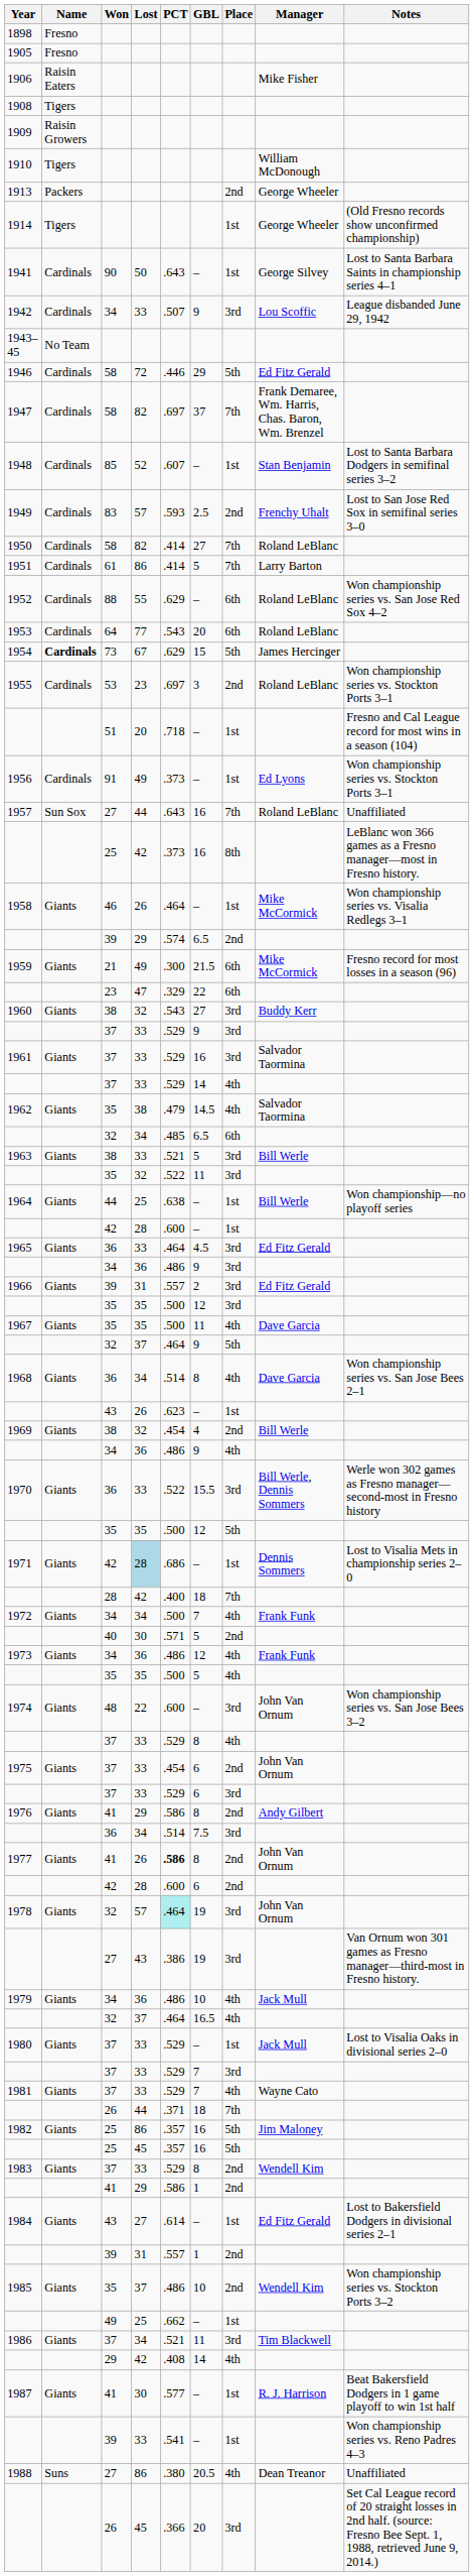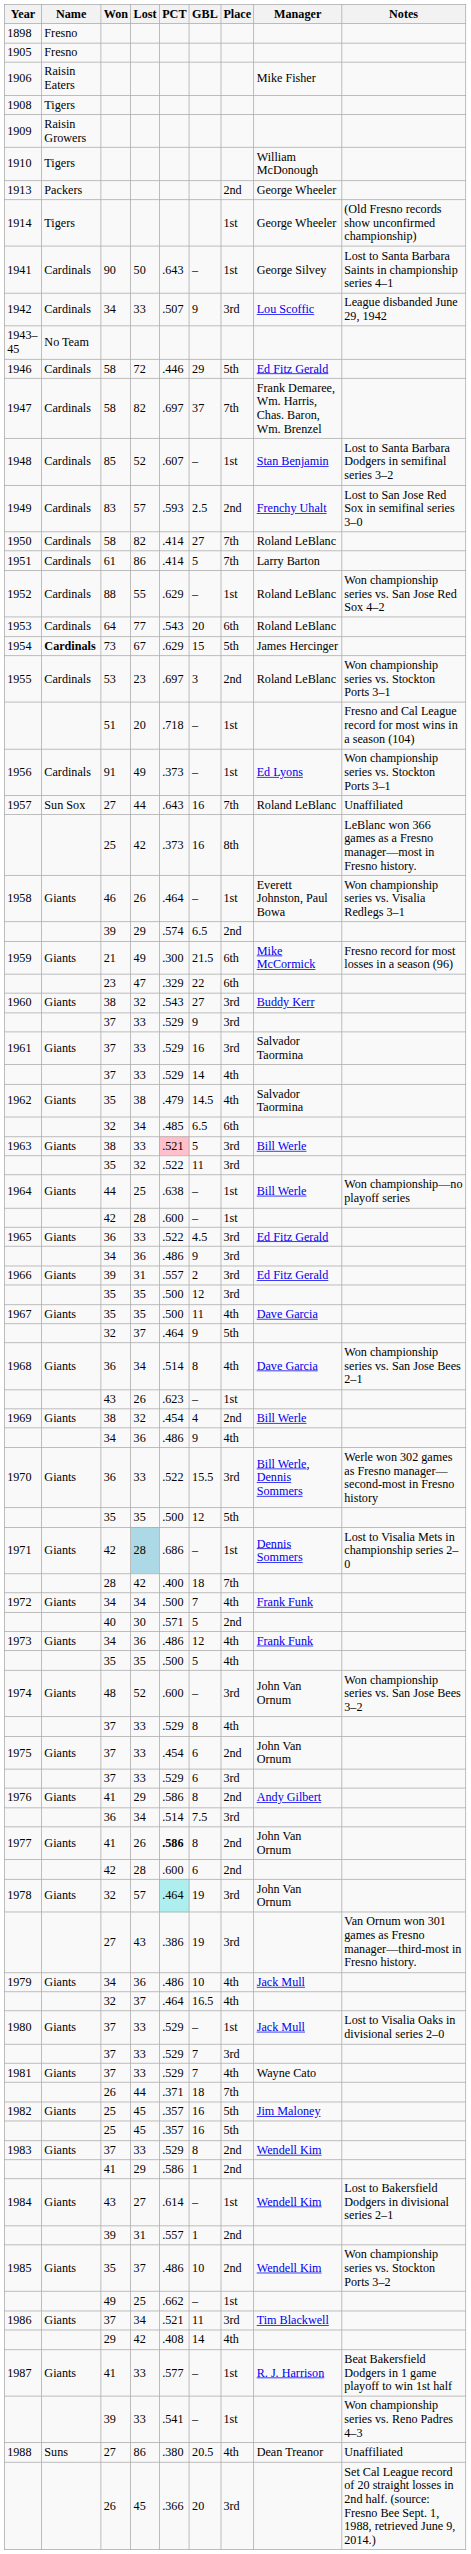1952 | Place: 6th -> 1st
1958 | Manager: Mike McCormick -> Everett Johnston, Paul Bowa
1963 | PCT: no background -> pink background
1965 | PCT: .464 -> .522
1974 | Lost: 22 -> 52
1982 | Lost: 86 -> 45
1984 | Manager: Ed Fitz Gerald -> Wendell Kim
1987 | Lost: 30 -> 33
